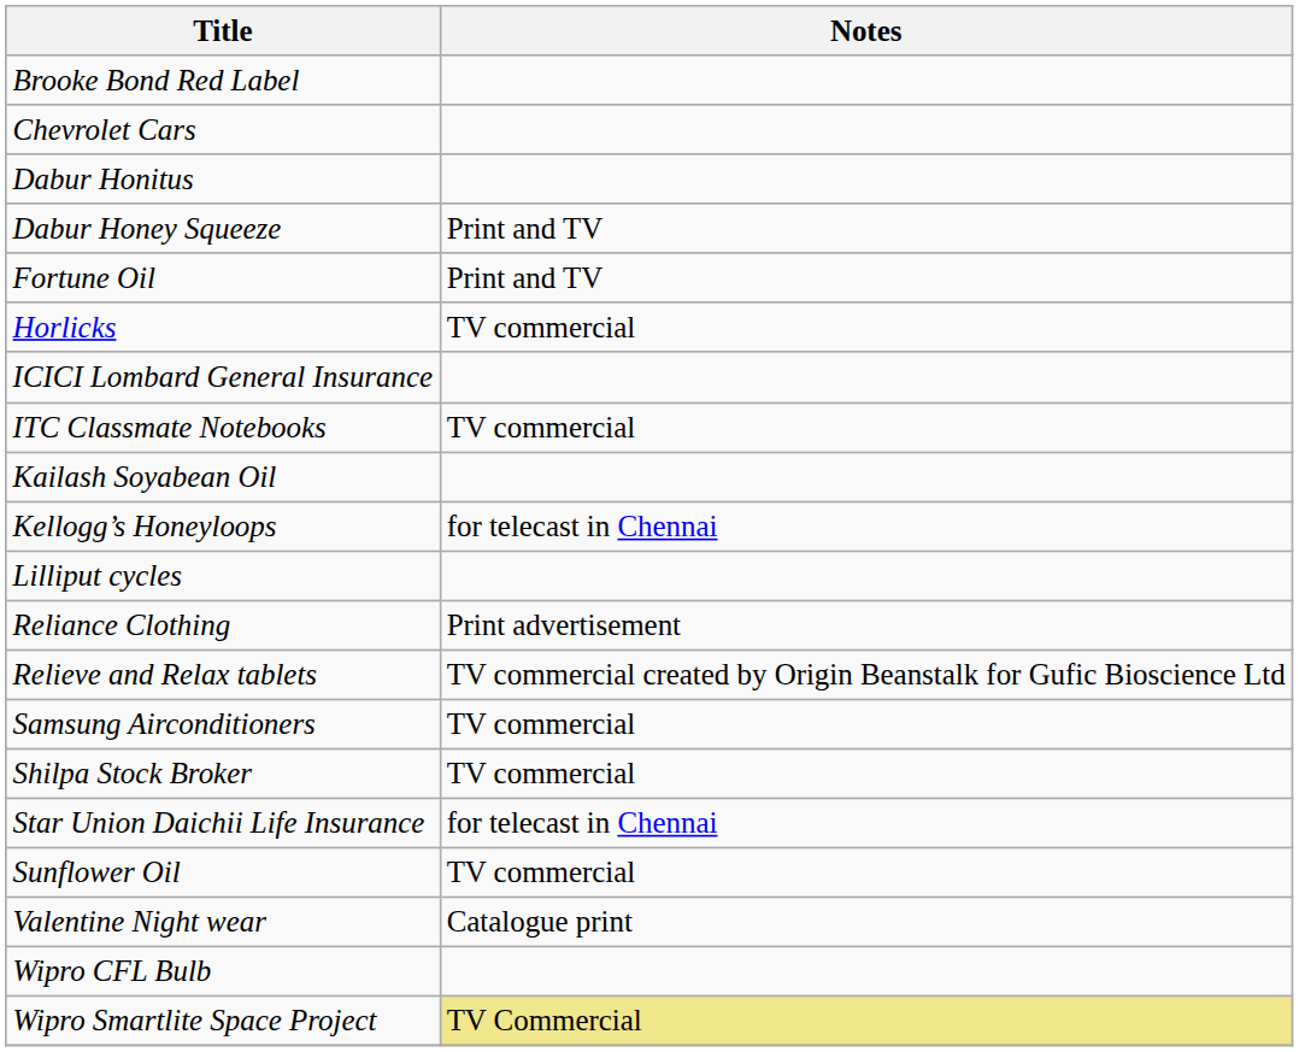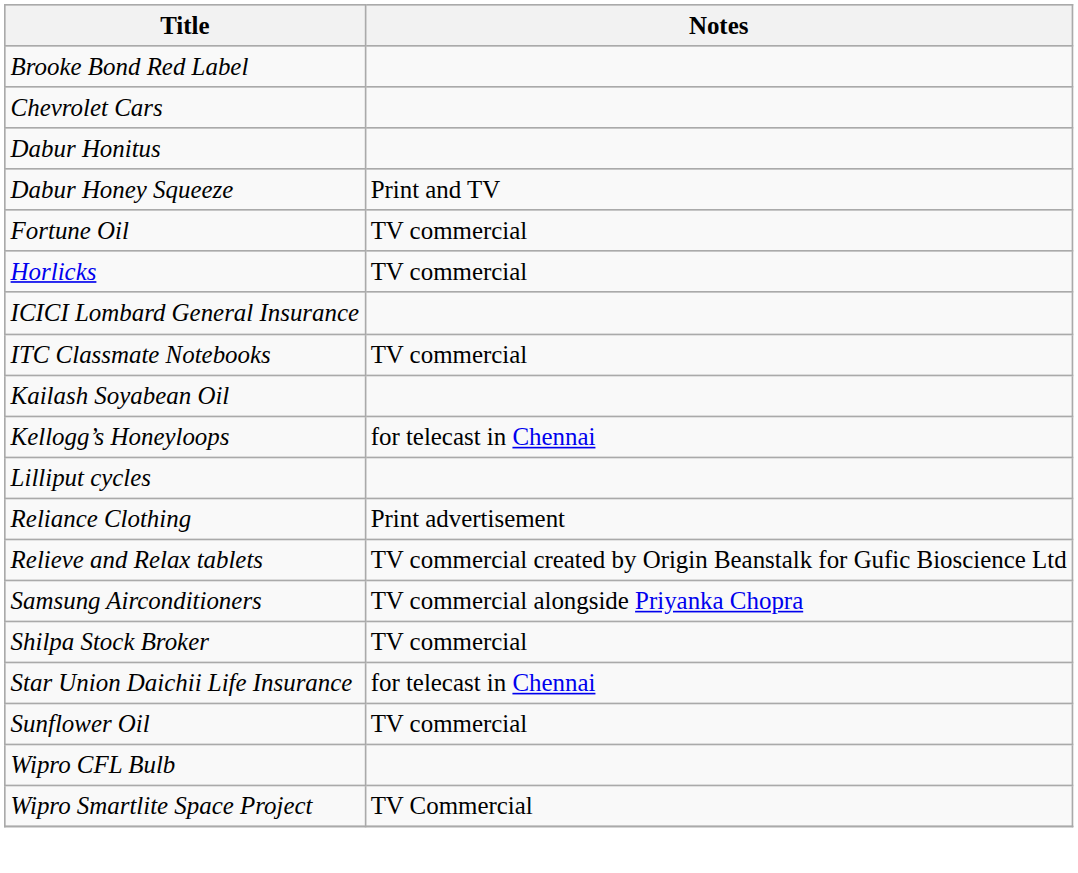Fortune Oil | Notes: Print and TV -> TV commercial
Samsung Airconditioners | Notes: TV commercial -> TV commercial alongside Priyanka Chopra
- row: Valentine Night wear | Catalogue print
Wipro Smartlite Space Project | Notes: khaki background -> no background
